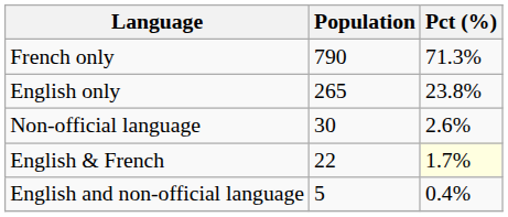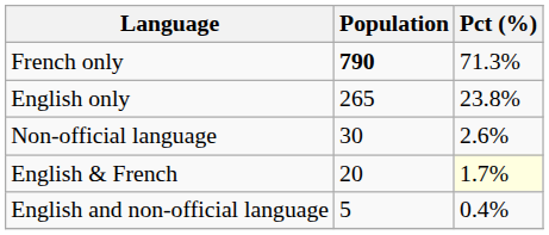French only | Population: normal -> bold
English & French | Population: 22 -> 20
